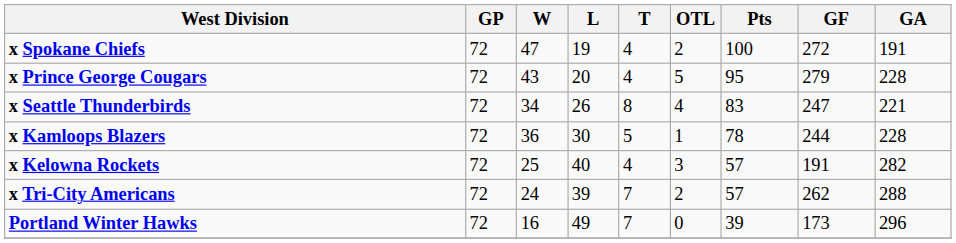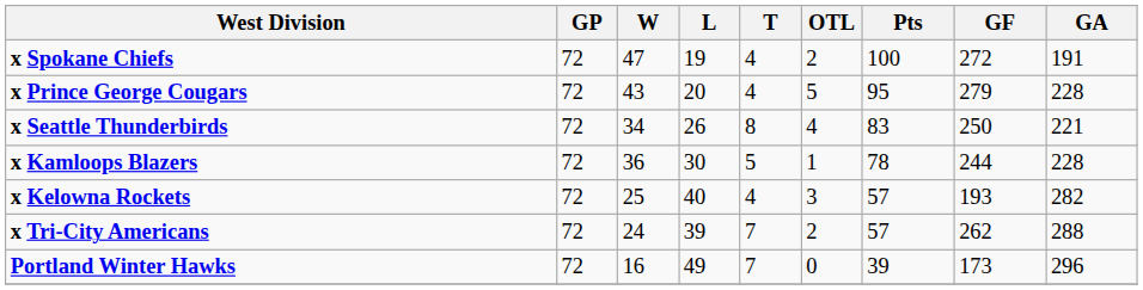x Seattle Thunderbirds | GF: 247 -> 250
x Kelowna Rockets | GF: 191 -> 193
